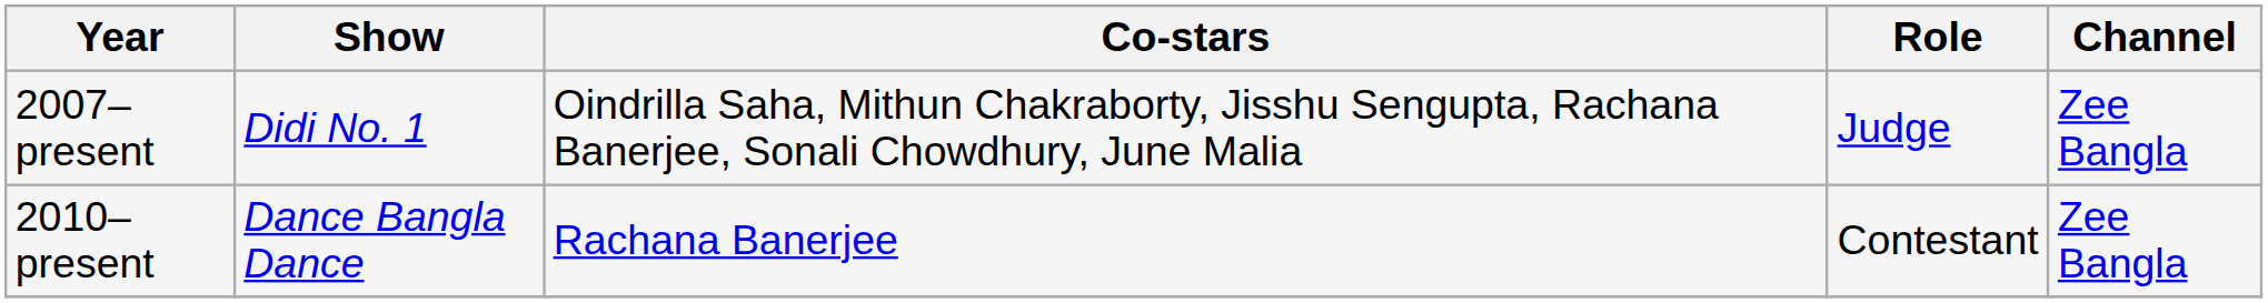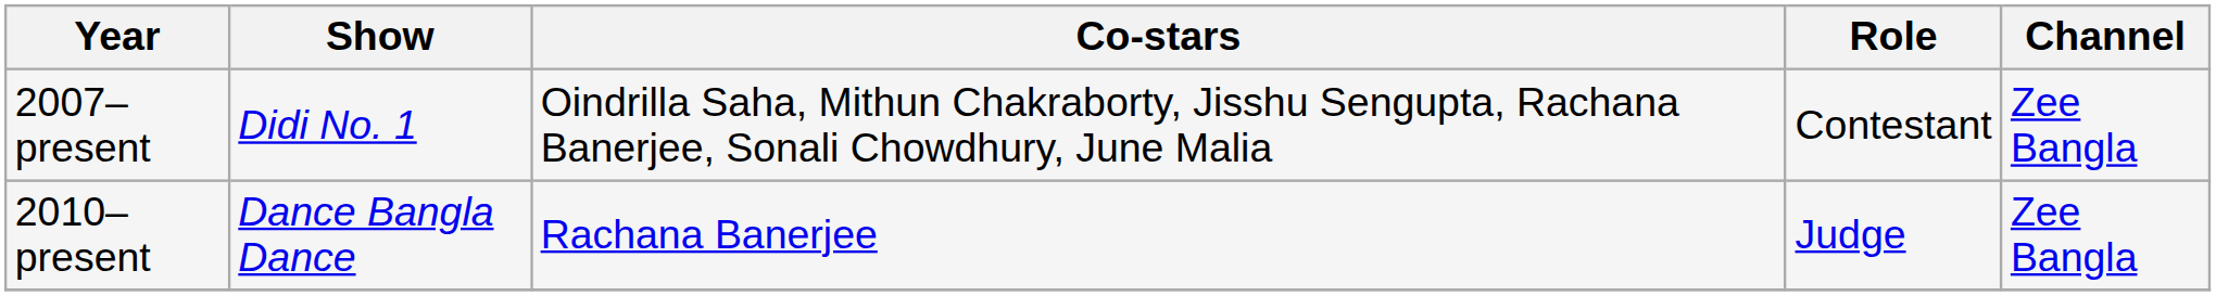2007–present | Role: Judge -> Contestant
2010–present | Role: Contestant -> Judge
